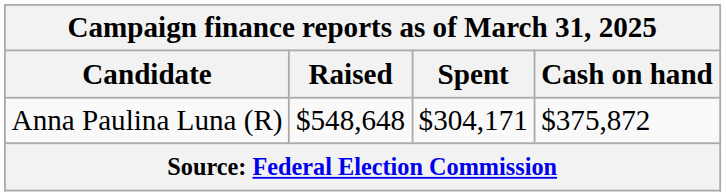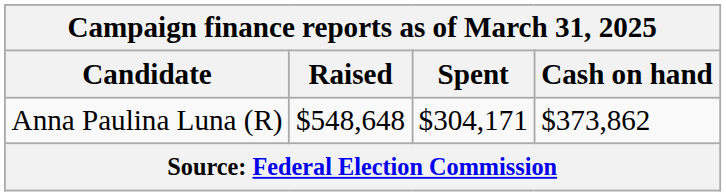Anna Paulina Luna (R) | Cash on hand: $375,872 -> $373,862
